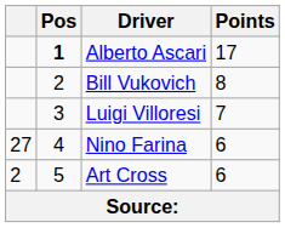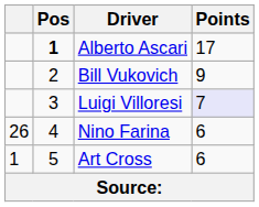Bill Vukovich | Points: 8 -> 9
Luigi Villoresi | Points: no background -> lavender background
Nino Farina | column 1: 27 -> 26
Art Cross | column 1: 2 -> 1
